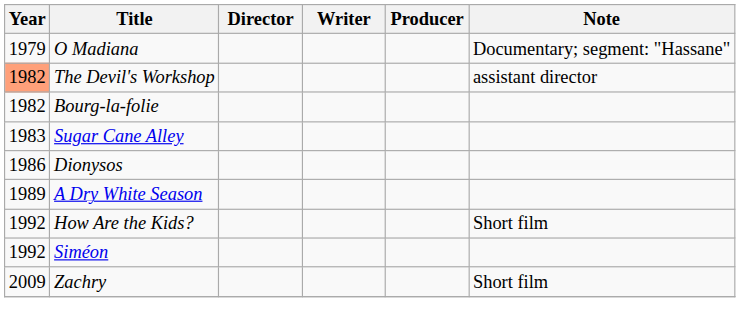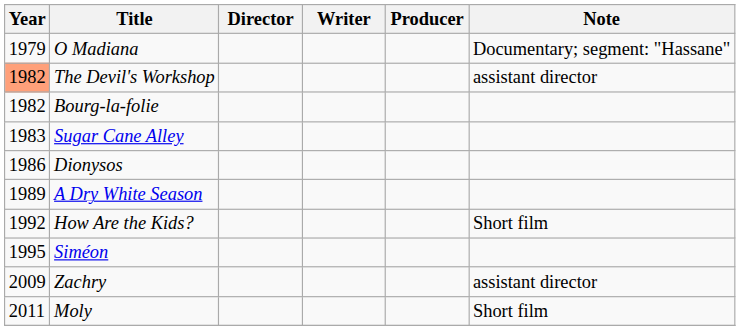Siméon | Year: 1992 -> 1995
Zachry | Note: Short film -> assistant director
+ row: 2011 | Moly | Short film
